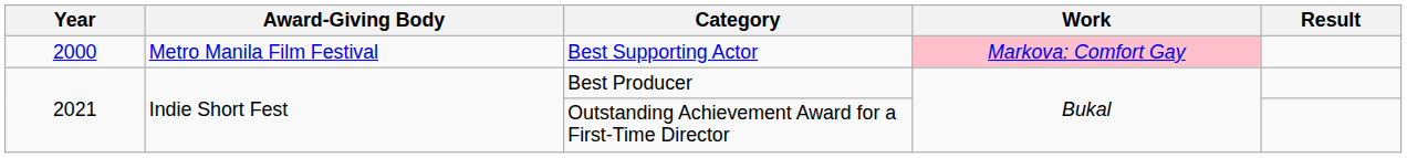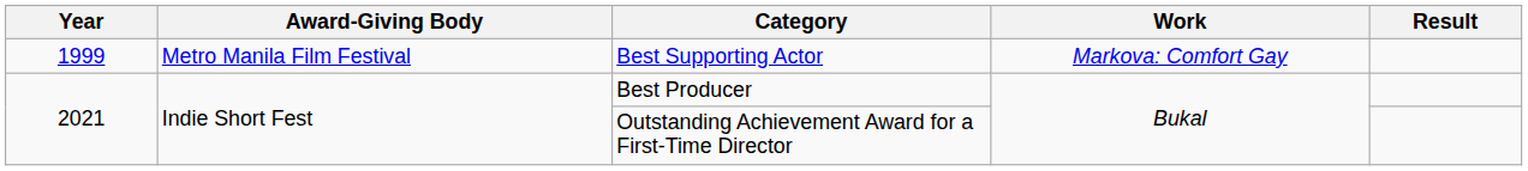Best Supporting Actor | Year: 2000 -> 1999
Best Supporting Actor | Work: pink background -> no background
